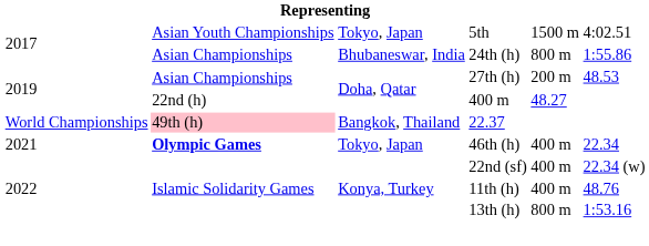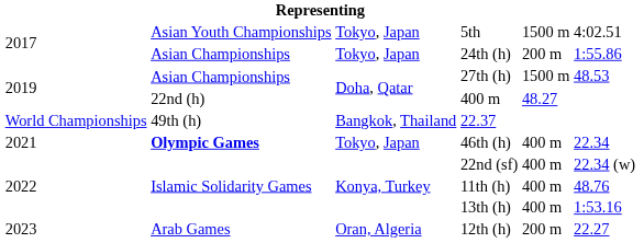24th (h) | column 3: Bhubaneswar, India -> Tokyo, Japan
24th (h) | column 5: 800 m -> 200 m
27th (h) | column 5: 200 m -> 1500 m
22.37 | column 2: pink background -> no background
13th (h) | column 5: 800 m -> 400 m
+ row: 2023 | Arab Games | Oran, Algeria | 12th (h) | 200 m | 22.27
